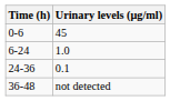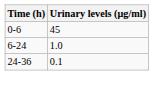- row: 36-48 | not detected
